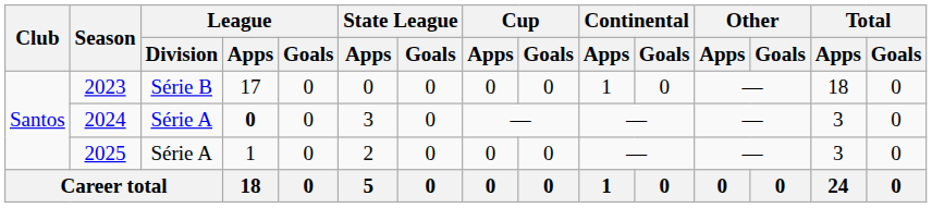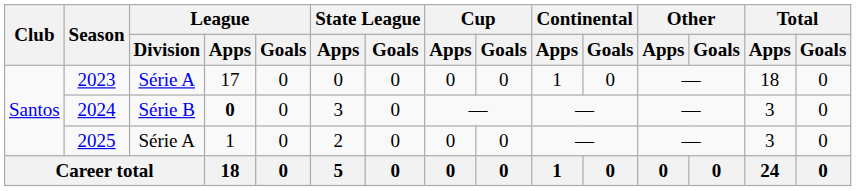2023 | League / Division: Série B -> Série A
2024 | League / Division: Série A -> Série B
